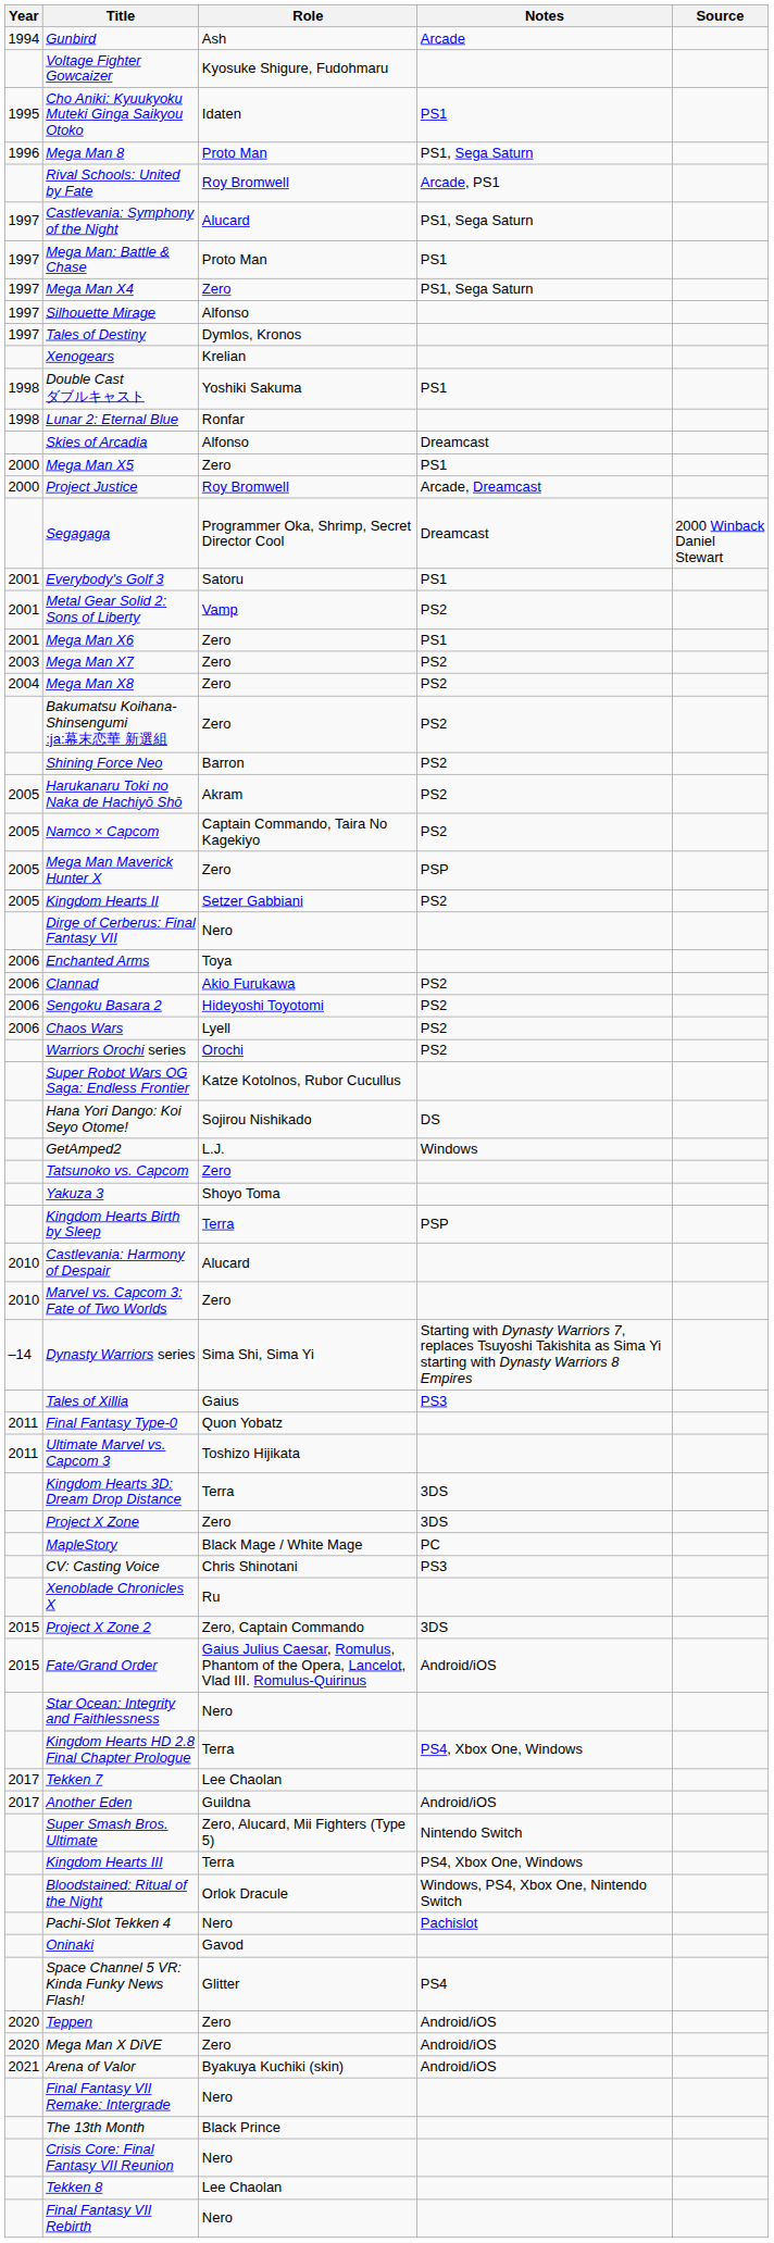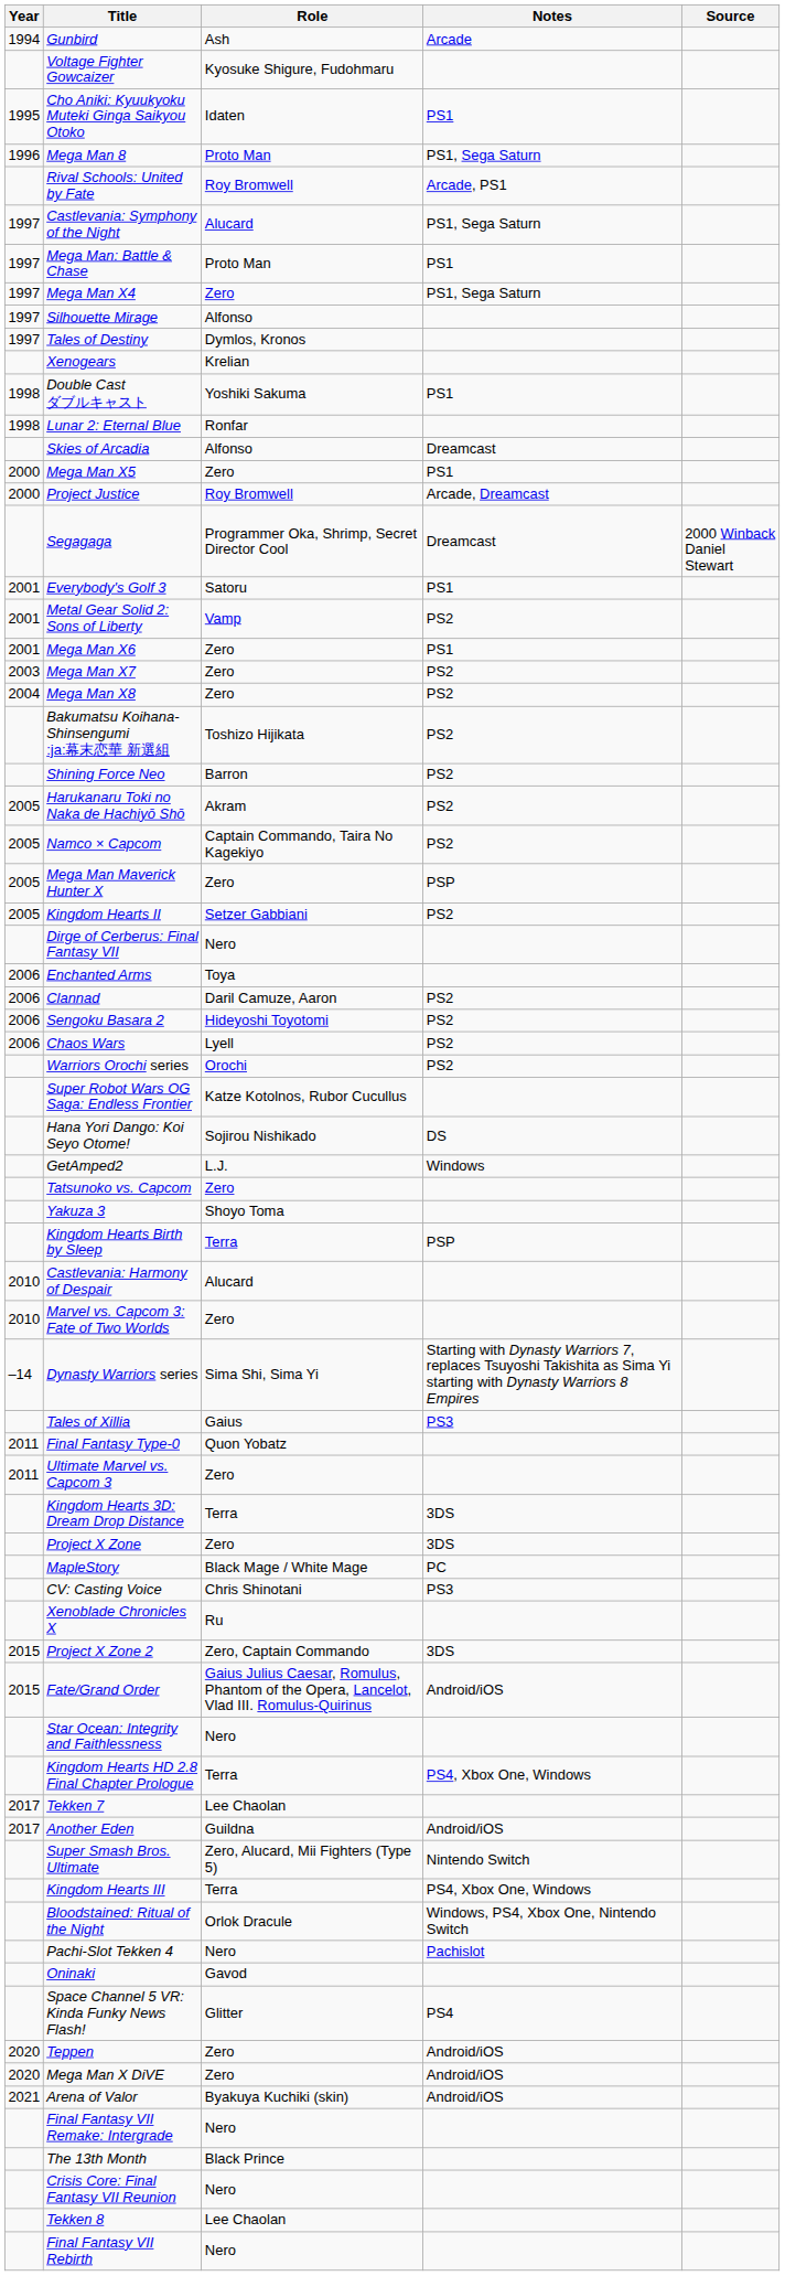Bakumatsu Koihana-Shinsengumi :ja:幕末恋華 新選組 | Role: Zero -> Toshizo Hijikata
Clannad | Role: Akio Furukawa -> Daril Camuze, Aaron
Ultimate Marvel vs. Capcom 3 | Role: Toshizo Hijikata -> Zero
